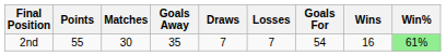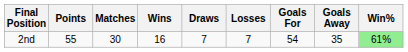columns swapped: Wins <-> Goals Away
